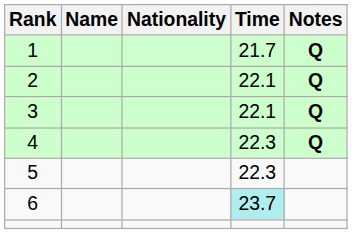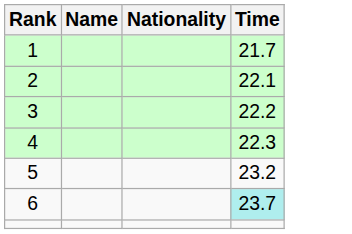- column: Notes | Q | Q | Q | Q
3 | Time: 22.1 -> 22.2
5 | Time: 22.3 -> 23.2
